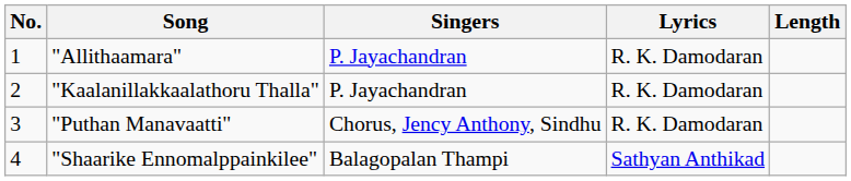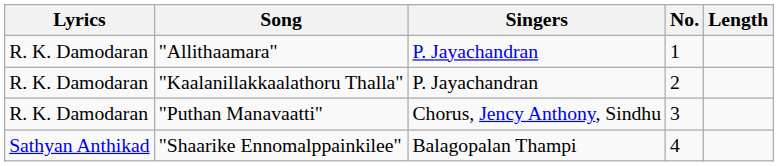columns swapped: No. <-> Lyrics
